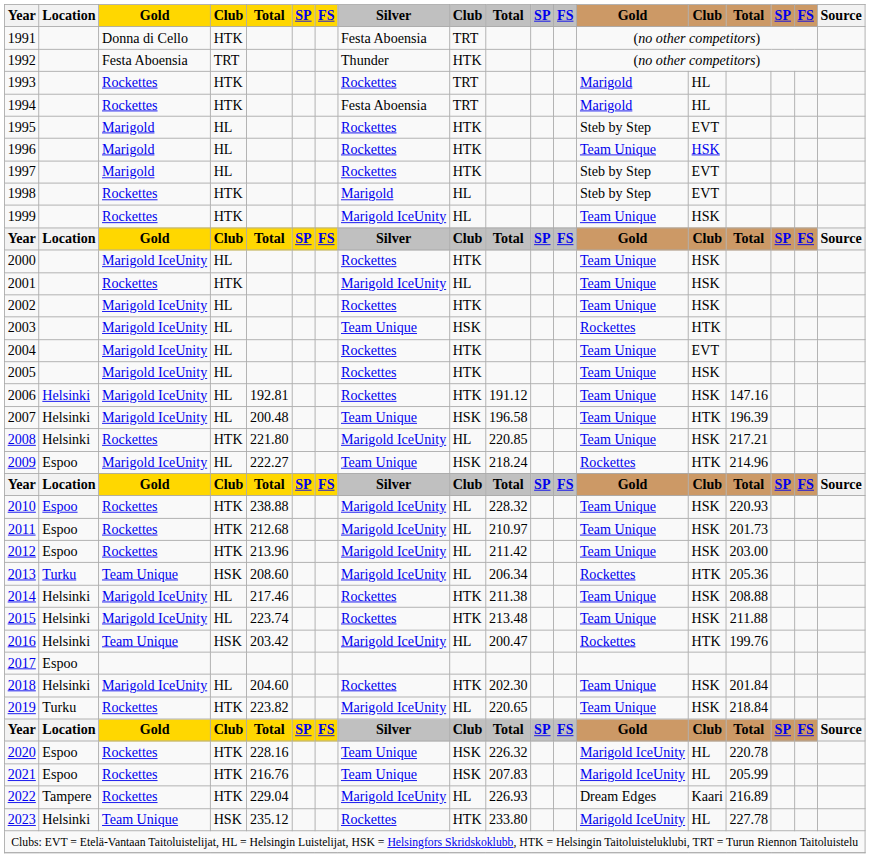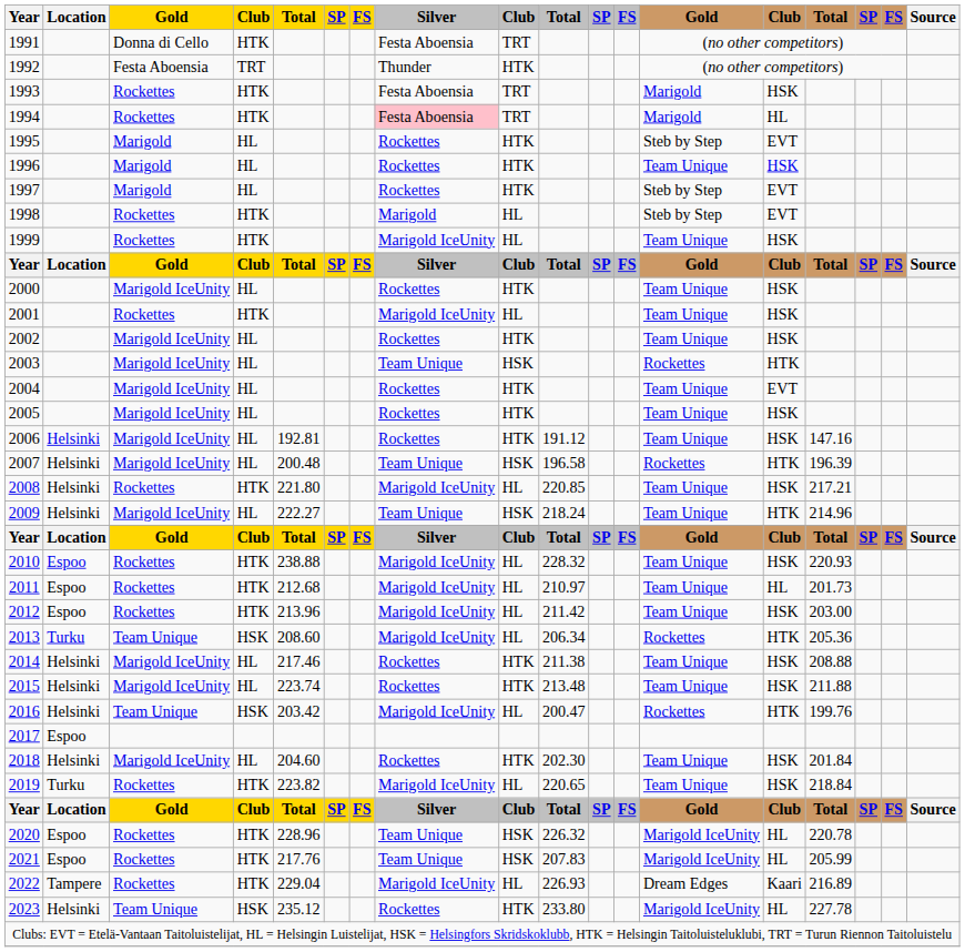1993 | Silver: Rockettes -> Festa Aboensia
1993 | column 14: HL -> HSK
1994 | Silver: no background -> pink background
2007 | column 13: Team Unique -> Rockettes
2009 | Location: Espoo -> Helsinki
2009 | column 13: Rockettes -> Team Unique
2011 | column 14: HSK -> HL
2020 | column 5: 228.16 -> 228.96
2021 | column 5: 216.76 -> 217.76
